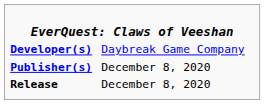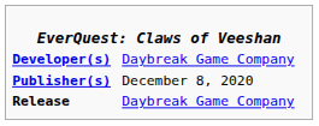Release | column 2: December 8, 2020 -> Daybreak Game Company
